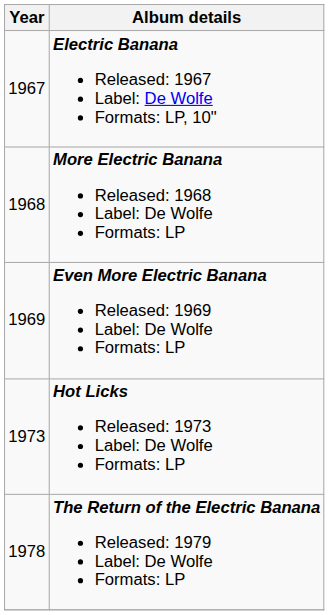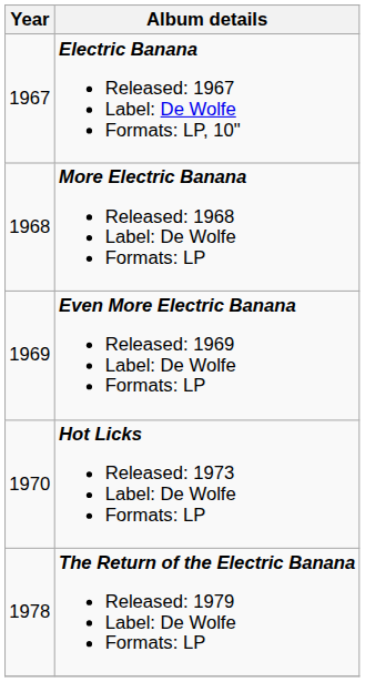Hot Licks Released: 1973 Label: De Wolfe Formats: LP | Year: 1973 -> 1970
